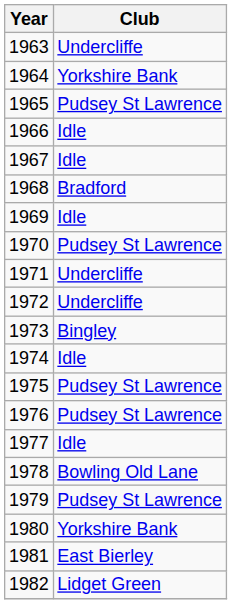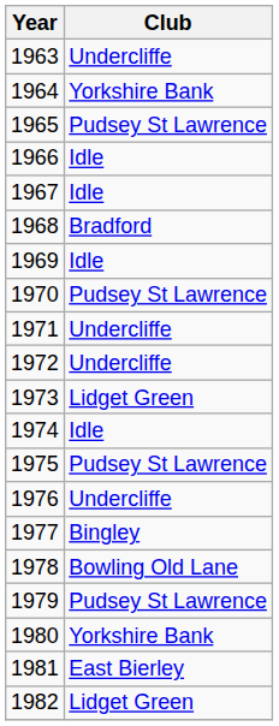1973 | Club: Bingley -> Lidget Green
1976 | Club: Pudsey St Lawrence -> Undercliffe
1977 | Club: Idle -> Bingley
